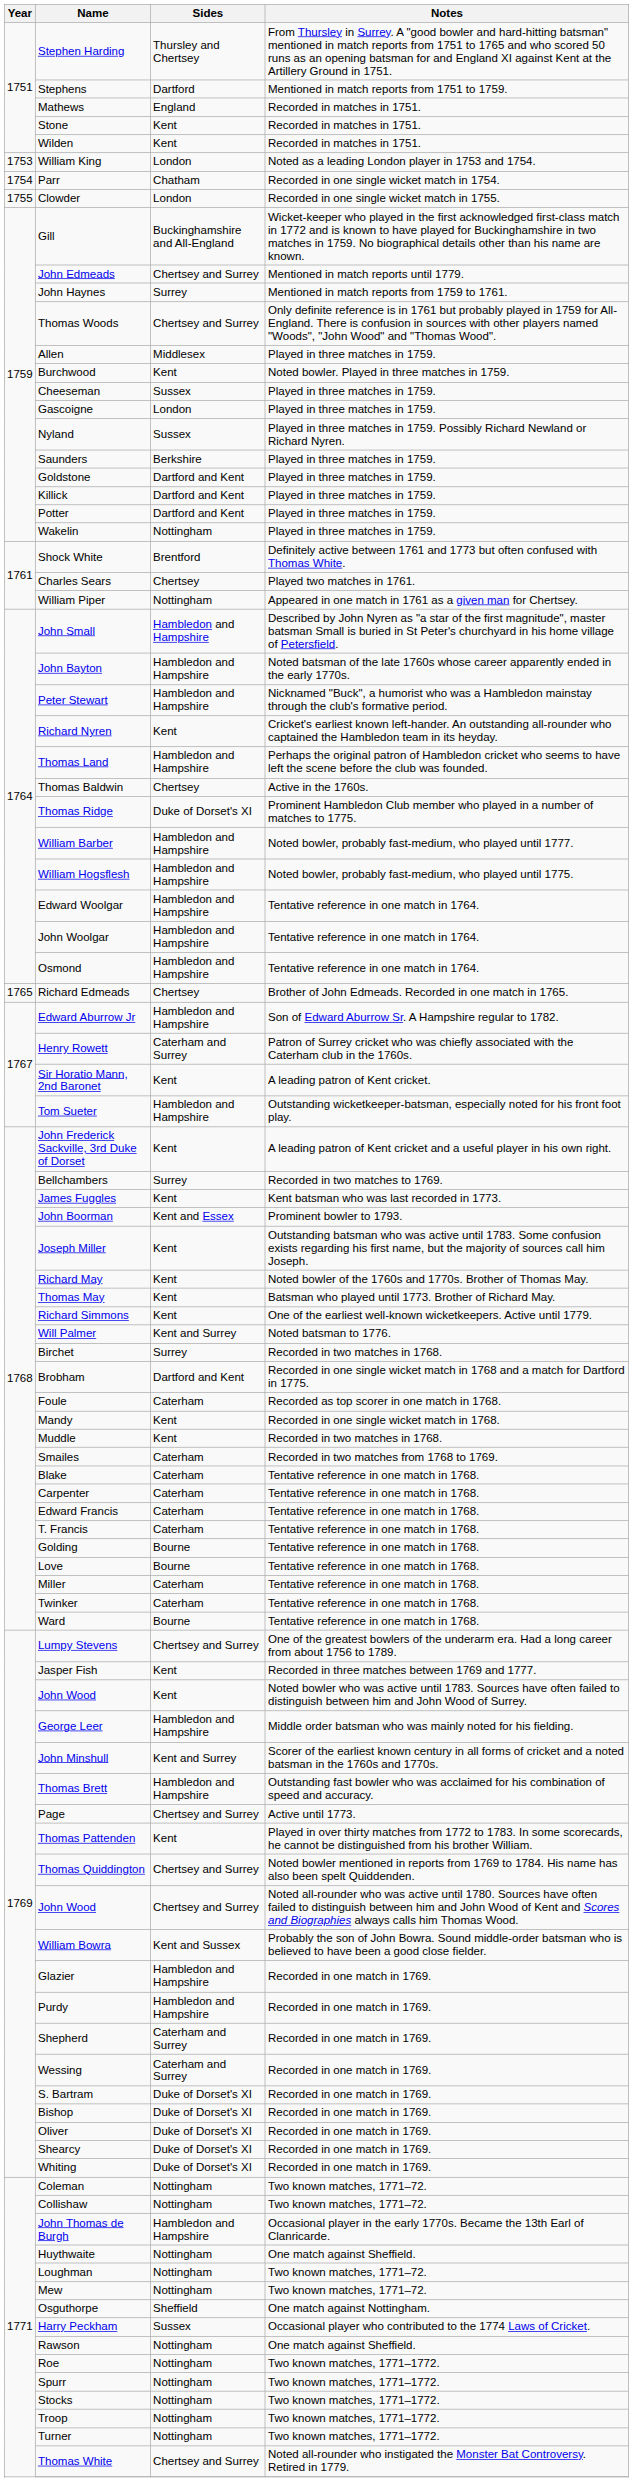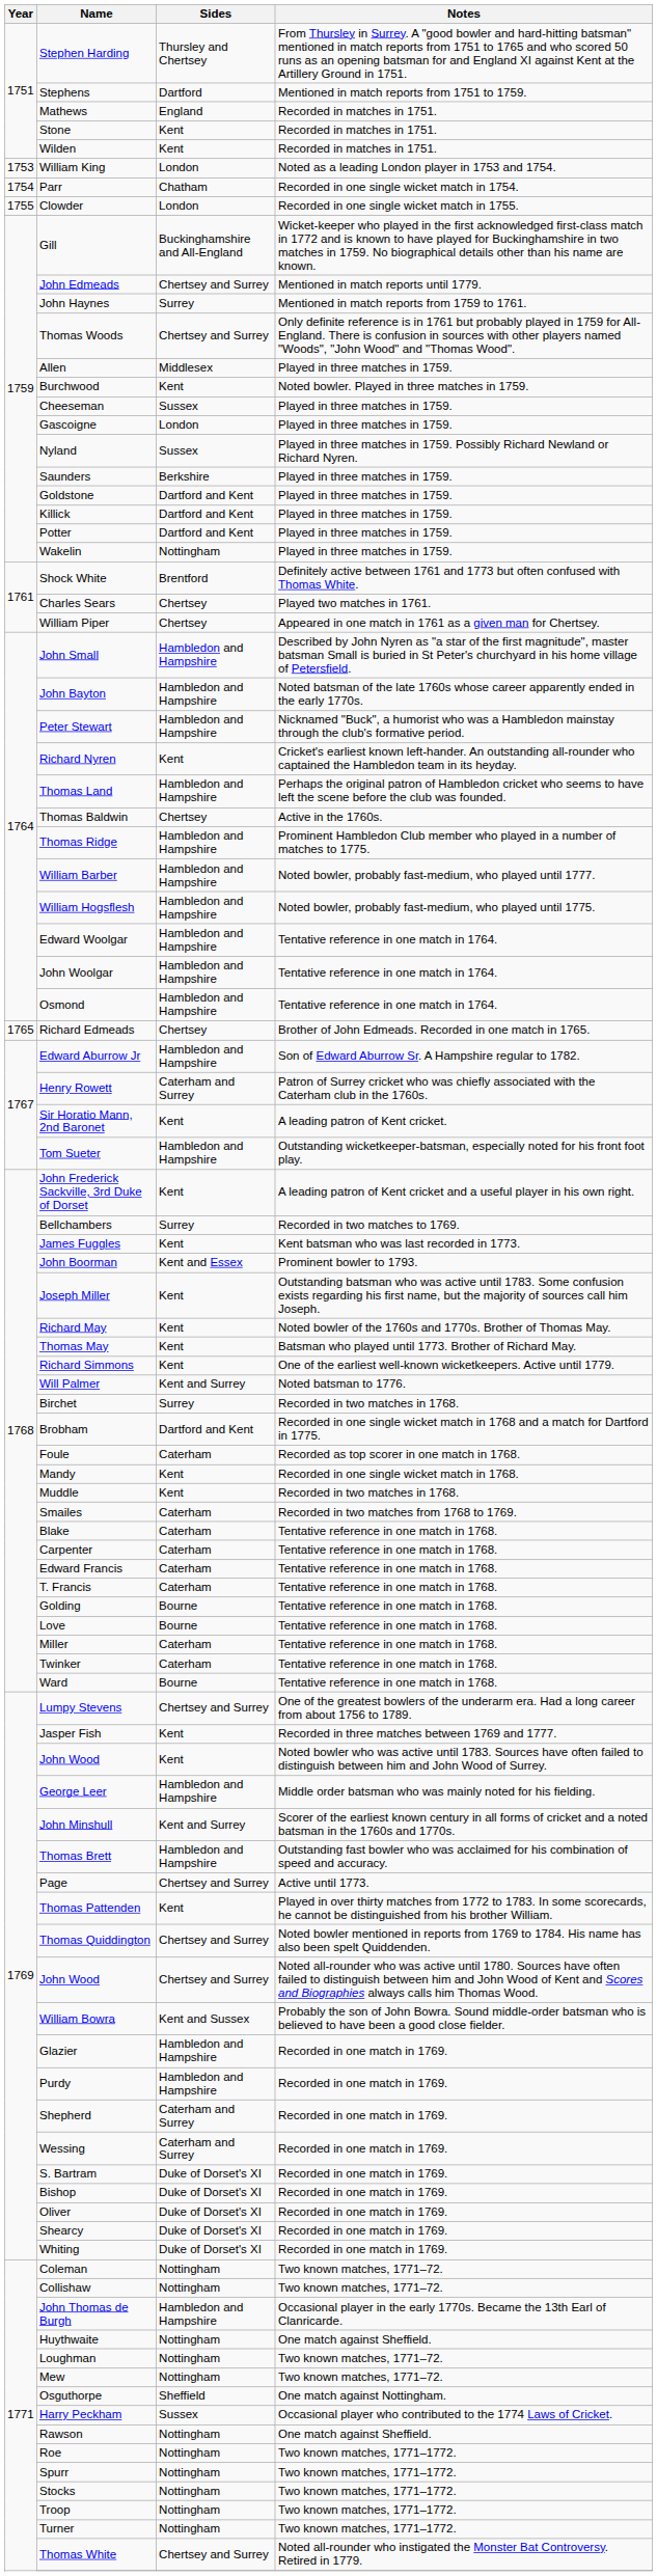William Piper | Sides: Nottingham -> Chertsey
Thomas Ridge | Sides: Duke of Dorset's XI -> Hambledon and Hampshire
